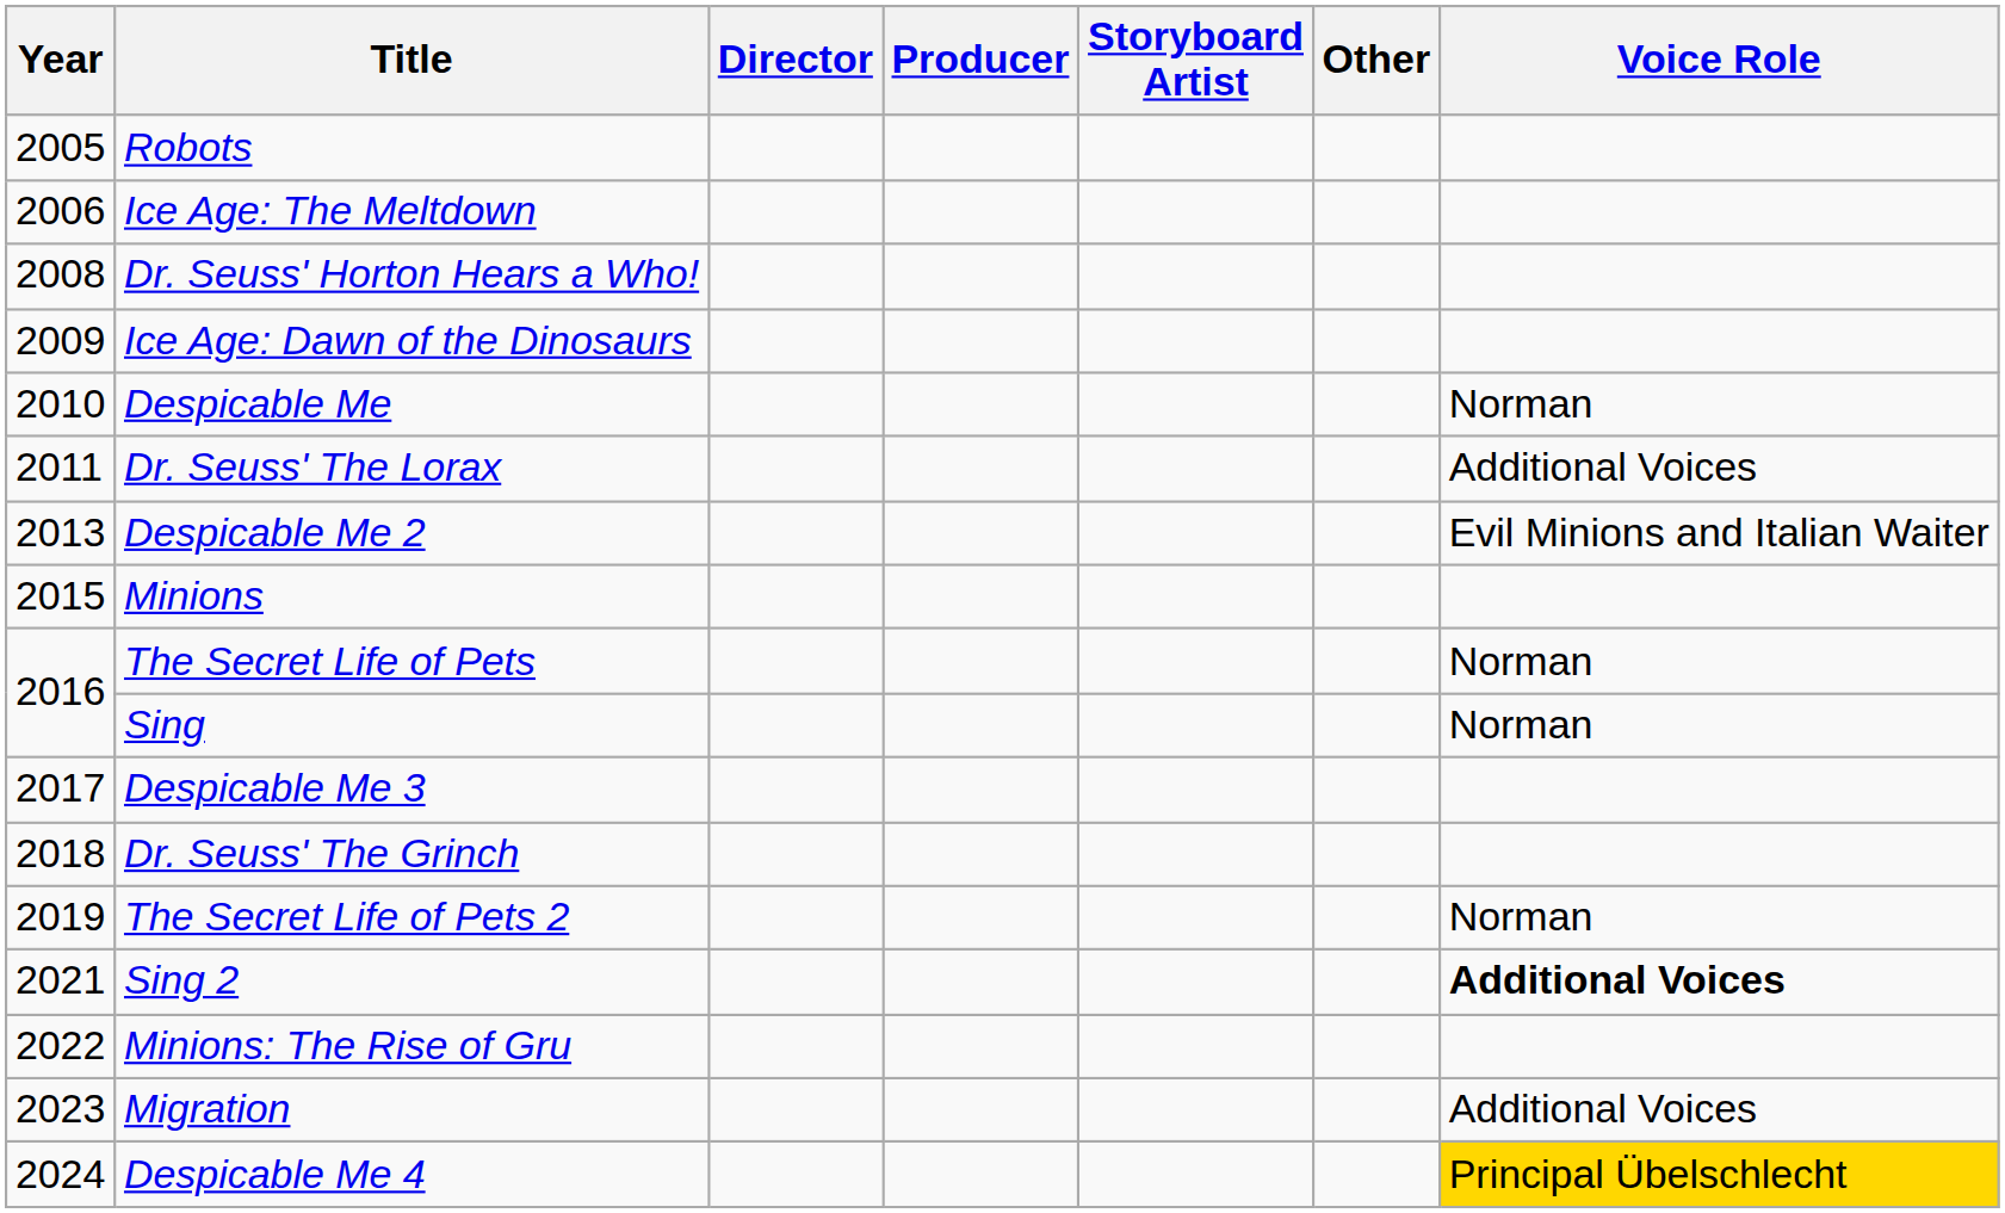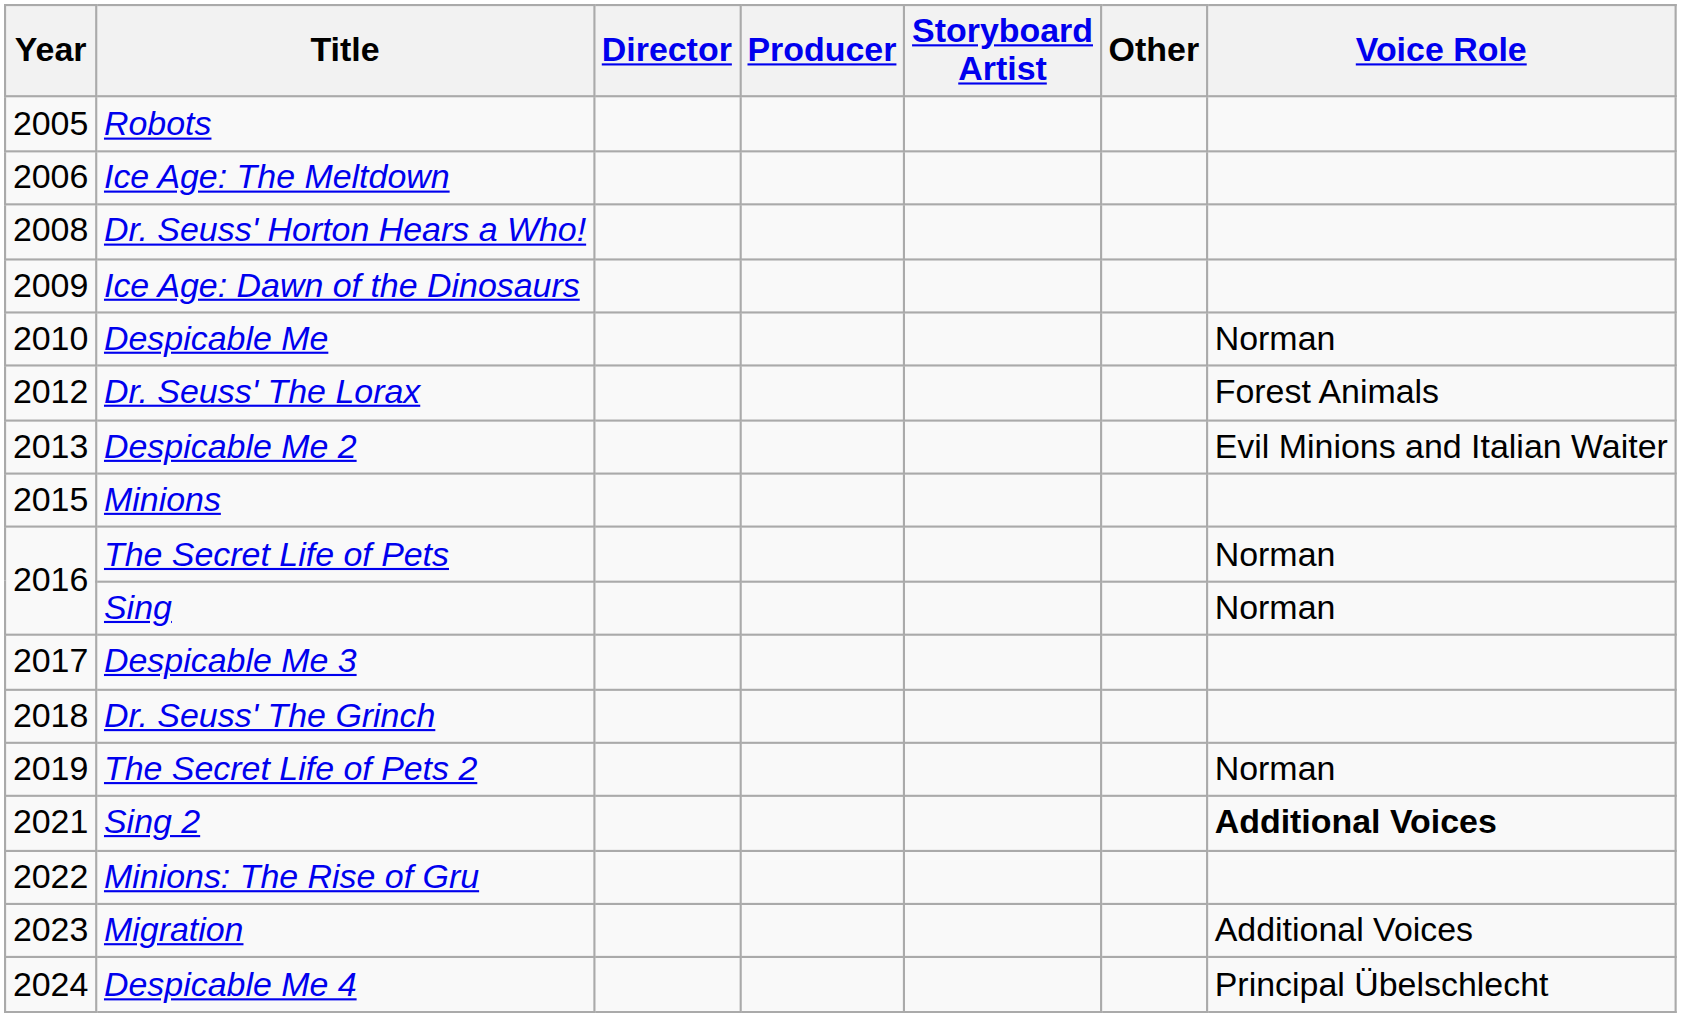Dr. Seuss' The Lorax | Year: 2011 -> 2012
Dr. Seuss' The Lorax | Voice Role: Additional Voices -> Forest Animals
Despicable Me 4 | Voice Role: gold background -> no background
